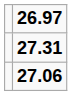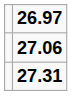rows swapped: 27.06 <-> 27.31
